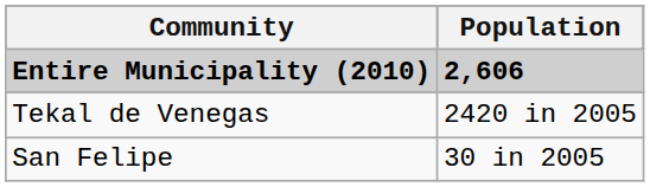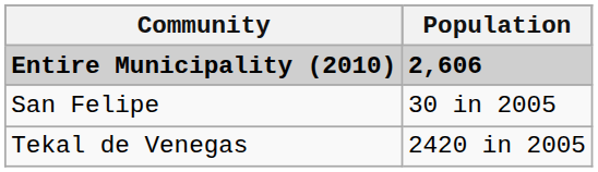rows swapped: San Felipe <-> Tekal de Venegas
